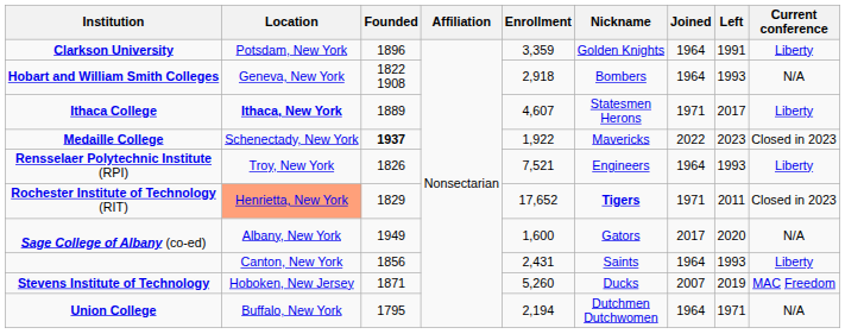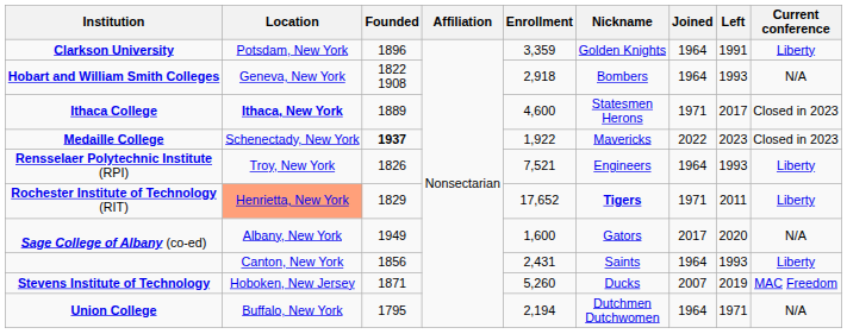Ithaca College | Enrollment: 4,607 -> 4,600
Ithaca College | Current conference: Liberty -> Closed in 2023
Rochester Institute of Technology (RIT) | Current conference: Closed in 2023 -> Liberty
